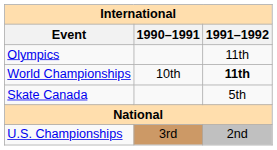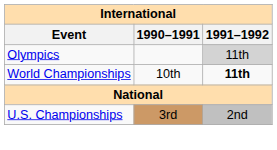Olympics | 1991–1992: no background -> lightgrey background
- row: Skate Canada | 5th
